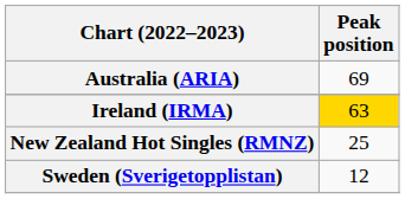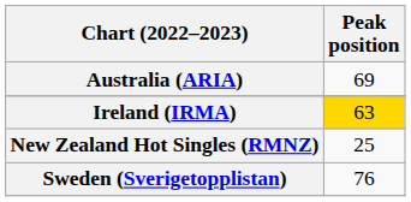Sweden (Sverigetopplistan) | Peak position: 12 -> 76
